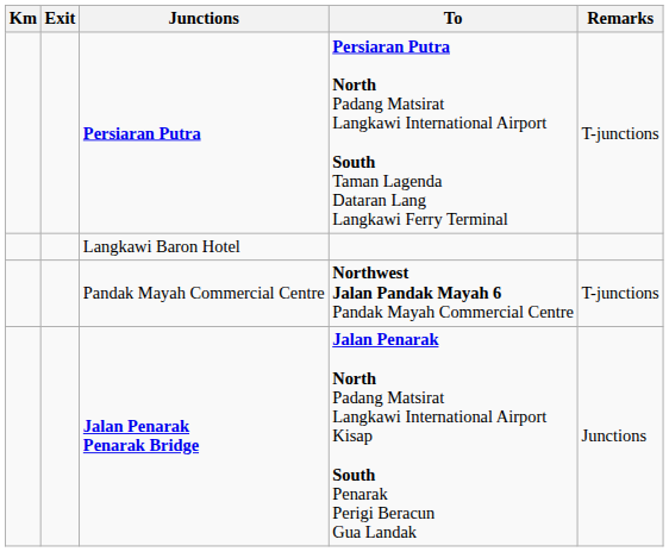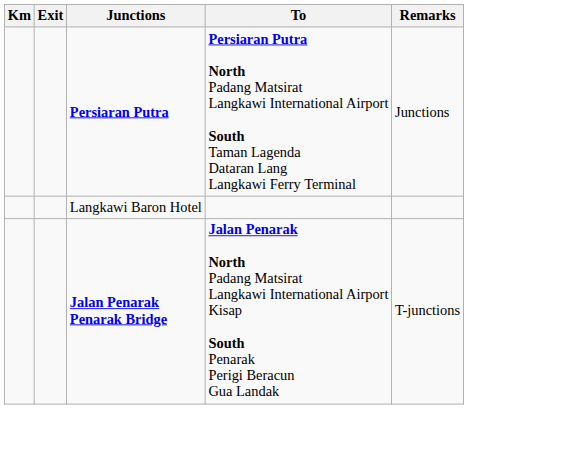Persiaran Putra | Remarks: T-junctions -> Junctions
- row: Pandak Mayah Commercial Centre | Northwest Jalan Pandak Mayah 6 Pandak Mayah Commercial Centre | T-junctions
Jalan Penarak Penarak Bridge | Remarks: Junctions -> T-junctions
